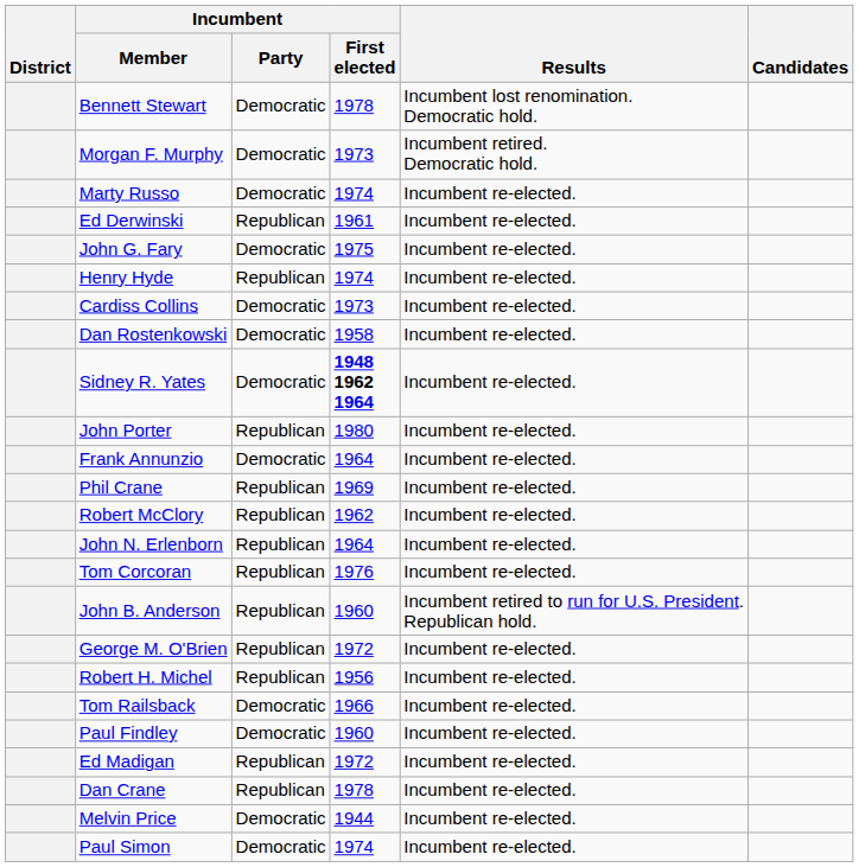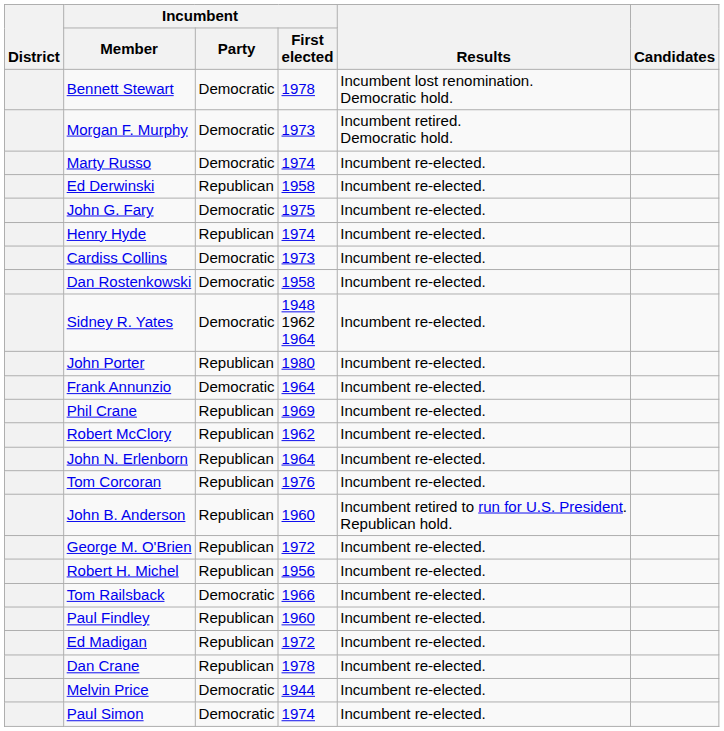Ed Derwinski | Incumbent / First elected: 1961 -> 1958
Sidney R. Yates | Incumbent / First elected: bold -> normal
Paul Findley | Incumbent / Party: Democratic -> Republican
